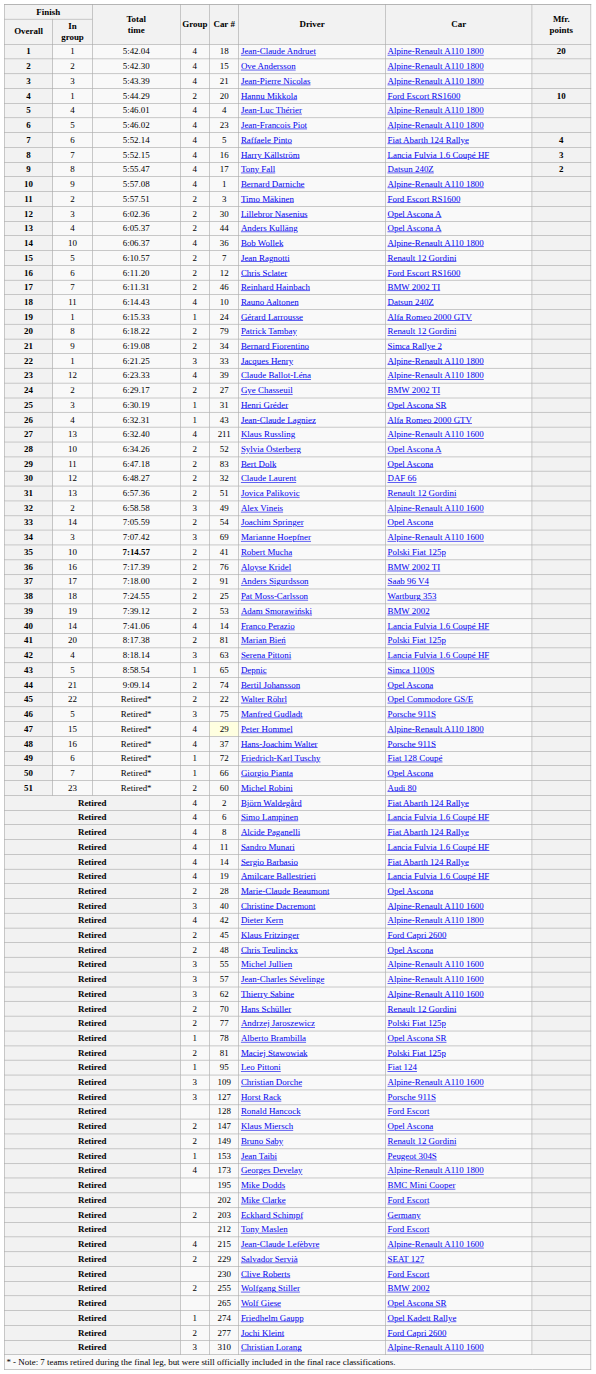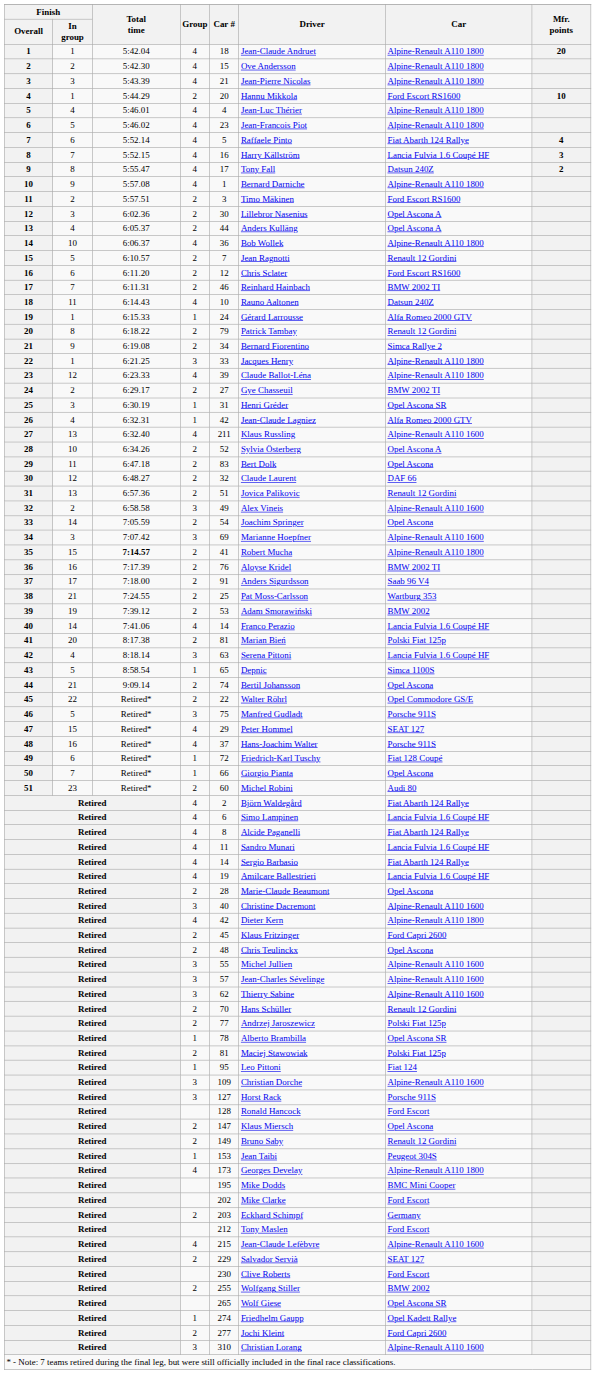26 | Car #: 43 -> 42
35 | Finish / In group: 10 -> 15
35 | Car: Polski Fiat 125p -> Alpine-Renault A110 1800
38 | Finish / In group: 18 -> 21
47 | Car #: lightyellow background -> no background
47 | Car: Alpine-Renault A110 1800 -> SEAT 127
